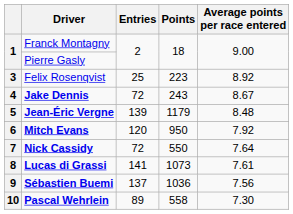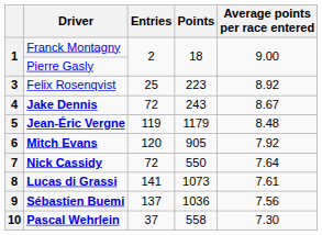5 | Entries: 139 -> 119
6 | Points: 950 -> 905
10 | Entries: 89 -> 37
